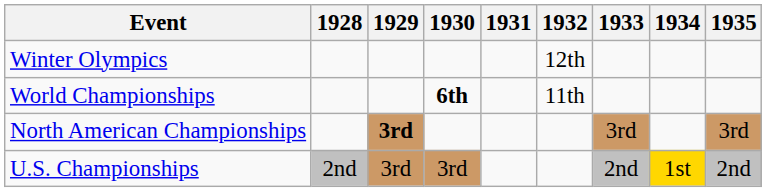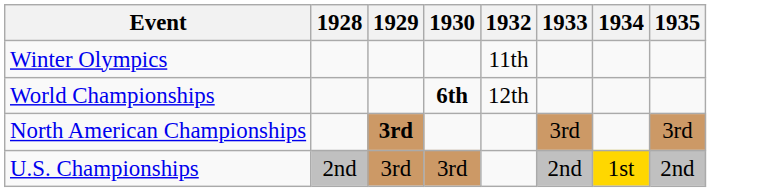- column: 1931
Winter Olympics | 1932: 12th -> 11th
World Championships | 1932: 11th -> 12th
